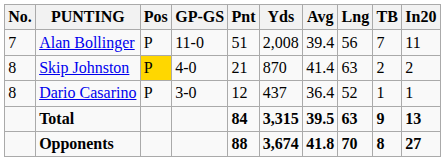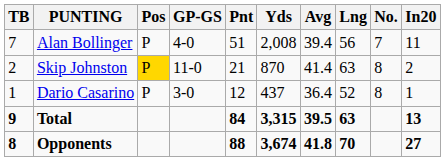columns swapped: No. <-> TB
Alan Bollinger | GP-GS: 11-0 -> 4-0
Skip Johnston | GP-GS: 4-0 -> 11-0
